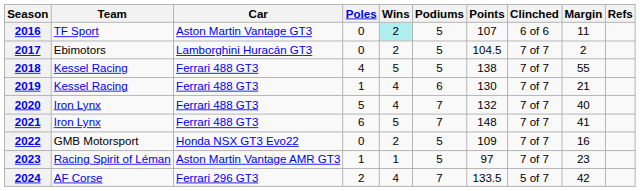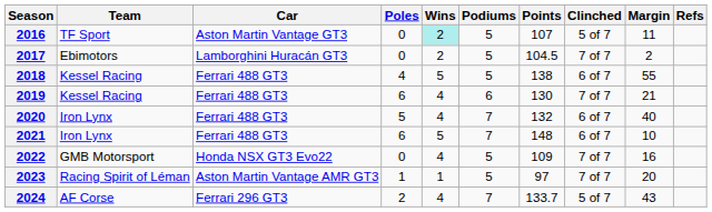2016 | Clinched: 6 of 6 -> 5 of 7
2018 | Clinched: 7 of 7 -> 6 of 7
2019 | Poles: 1 -> 6
2020 | Clinched: 7 of 7 -> 6 of 7
2021 | Clinched: 7 of 7 -> 6 of 7
2021 | Margin: 41 -> 10
2022 | Wins: 2 -> 4
2023 | Margin: 23 -> 20
2024 | Points: 133.5 -> 133.7
2024 | Margin: 42 -> 43
